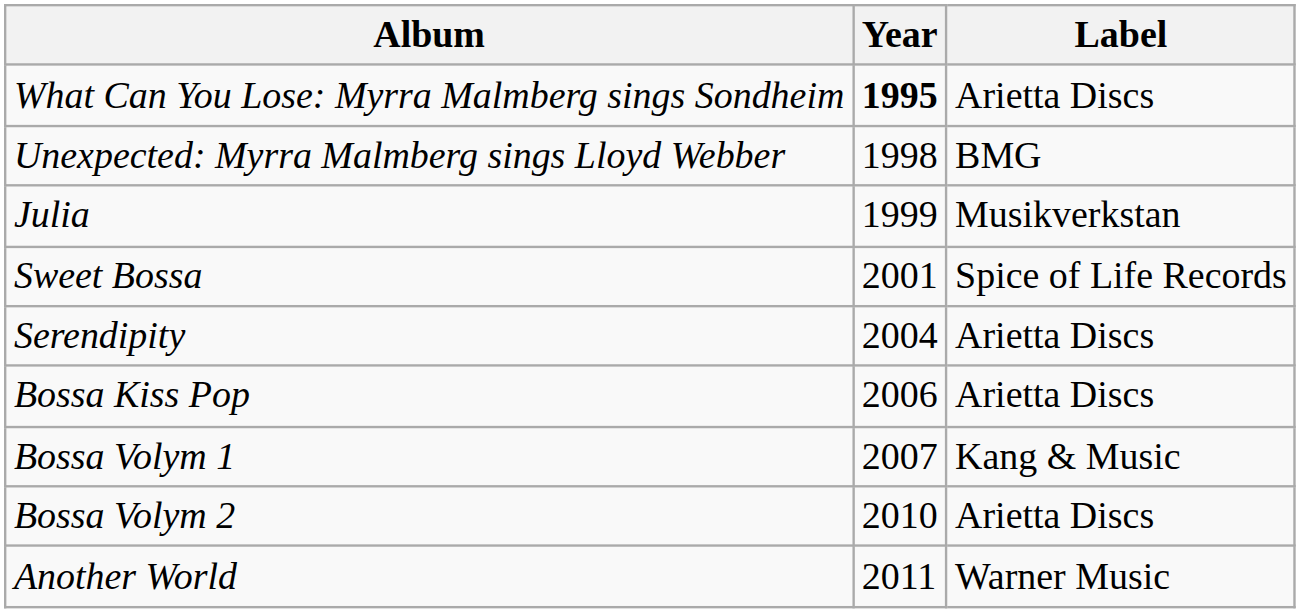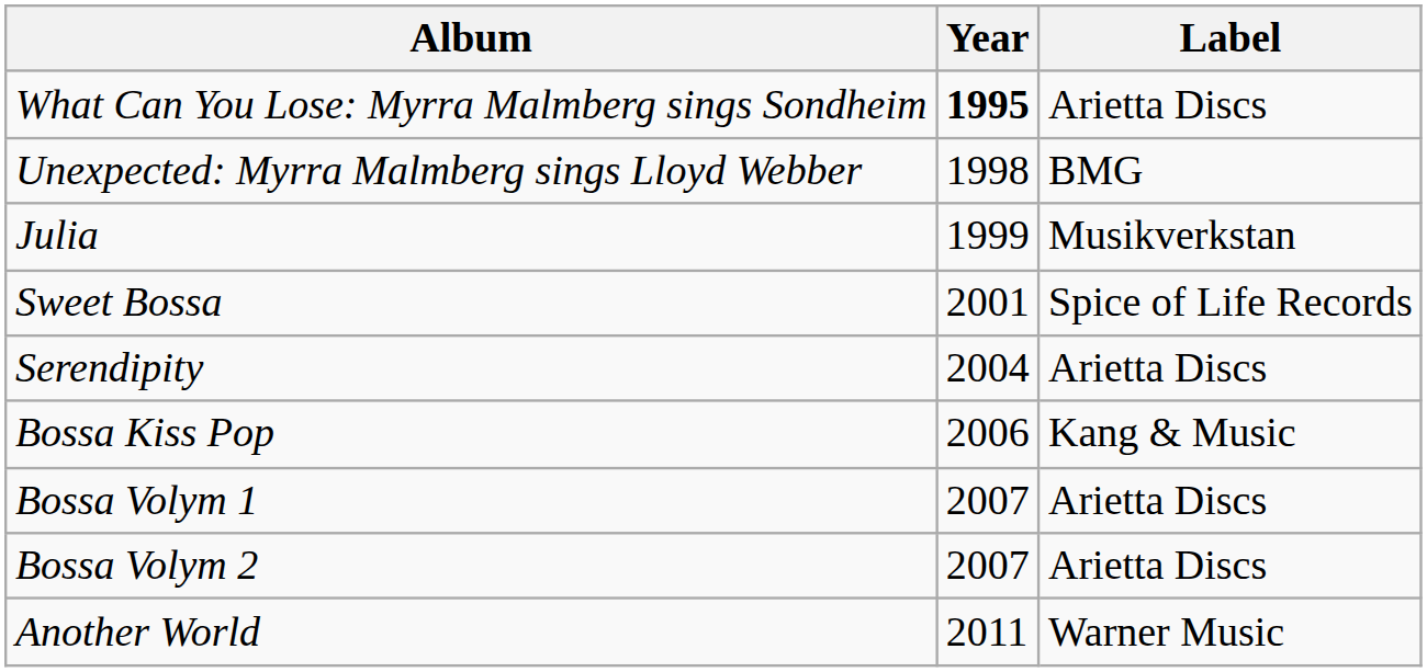Bossa Kiss Pop | Label: Arietta Discs -> Kang & Music
Bossa Volym 1 | Label: Kang & Music -> Arietta Discs
Bossa Volym 2 | Year: 2010 -> 2007
